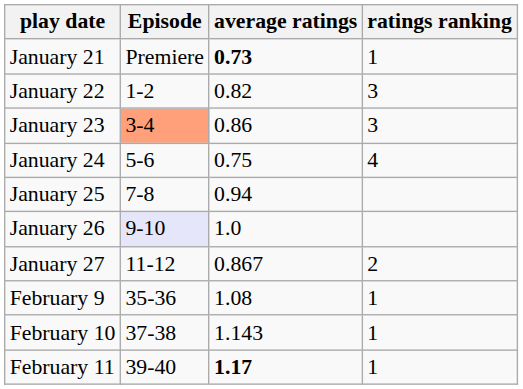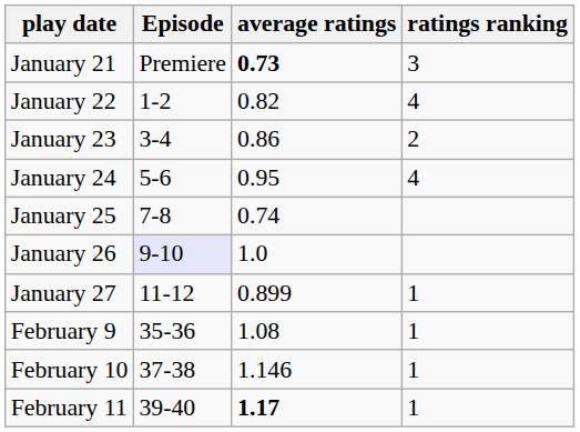January 21 | ratings ranking: 1 -> 3
January 22 | ratings ranking: 3 -> 4
January 23 | Episode: lightsalmon background -> no background
January 23 | ratings ranking: 3 -> 2
January 24 | average ratings: 0.75 -> 0.95
January 25 | average ratings: 0.94 -> 0.74
January 27 | average ratings: 0.867 -> 0.899
January 27 | ratings ranking: 2 -> 1
February 10 | average ratings: 1.143 -> 1.146
